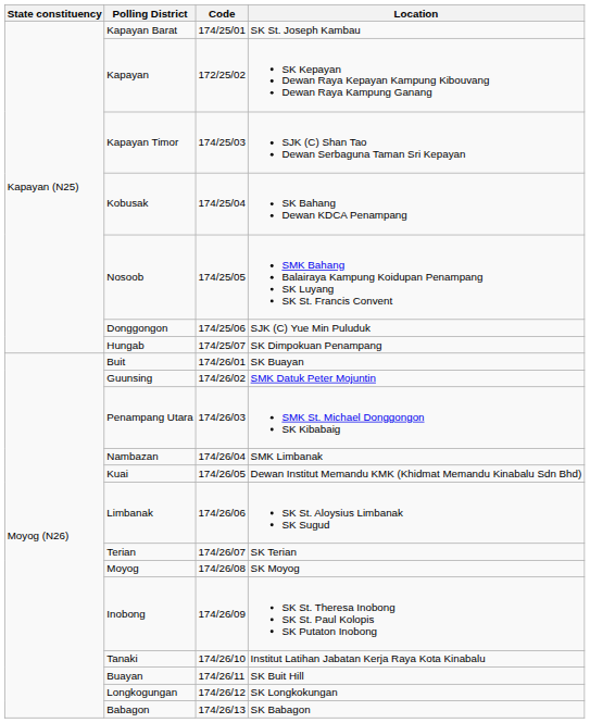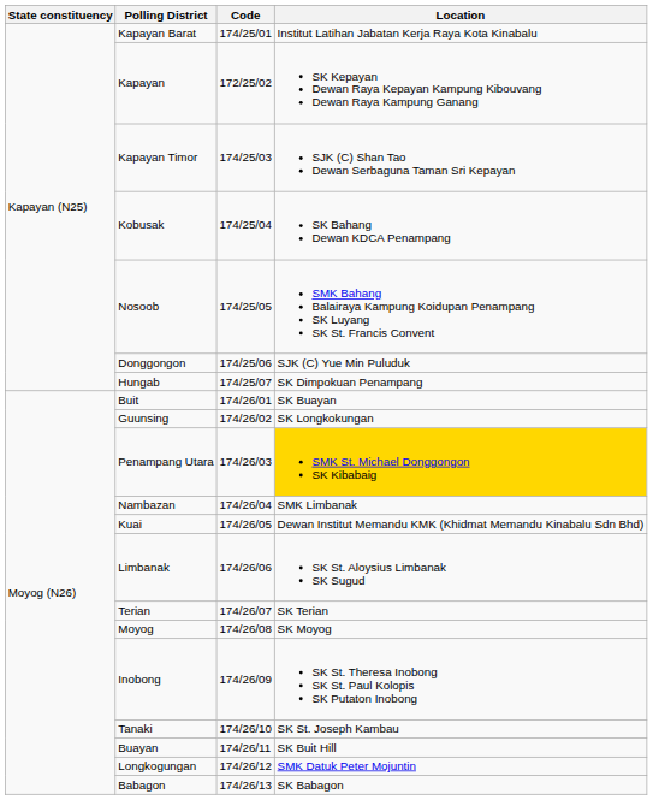Kapayan Barat | Location: SK St. Joseph Kambau -> Institut Latihan Jabatan Kerja Raya Kota Kinabalu
Guunsing | Location: SMK Datuk Peter Mojuntin -> SK Longkokungan
Penampang Utara | Location: no background -> gold background
Tanaki | Location: Institut Latihan Jabatan Kerja Raya Kota Kinabalu -> SK St. Joseph Kambau
Longkogungan | Location: SK Longkokungan -> SMK Datuk Peter Mojuntin
